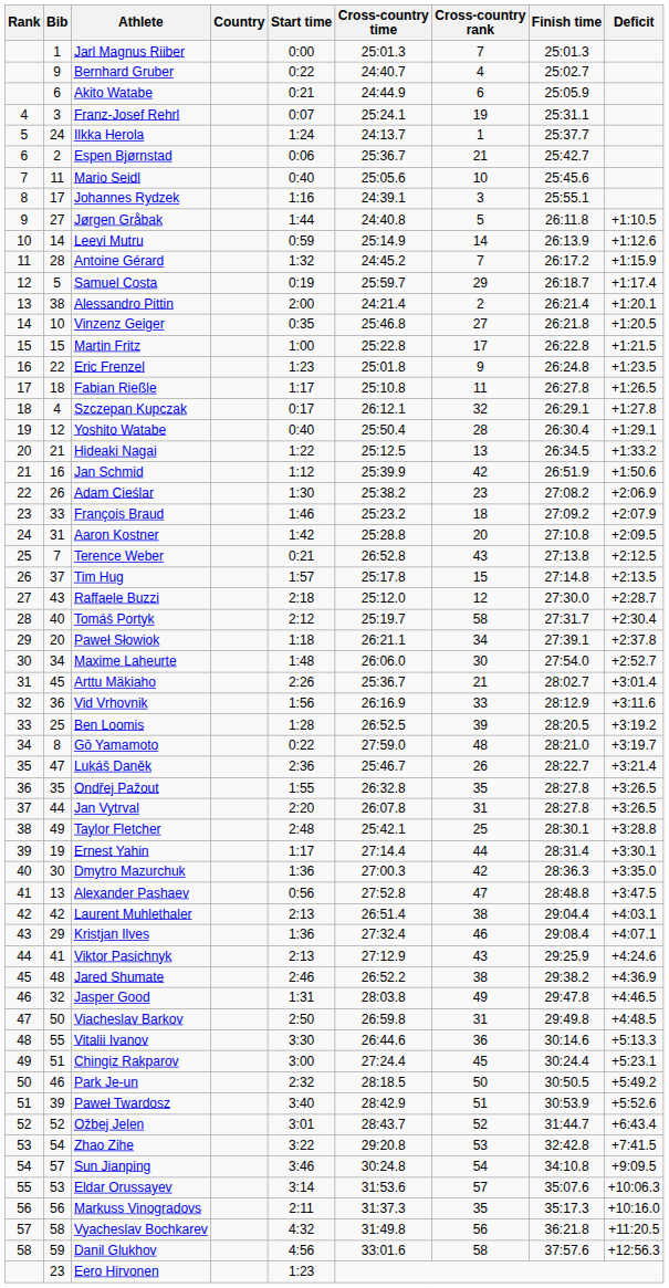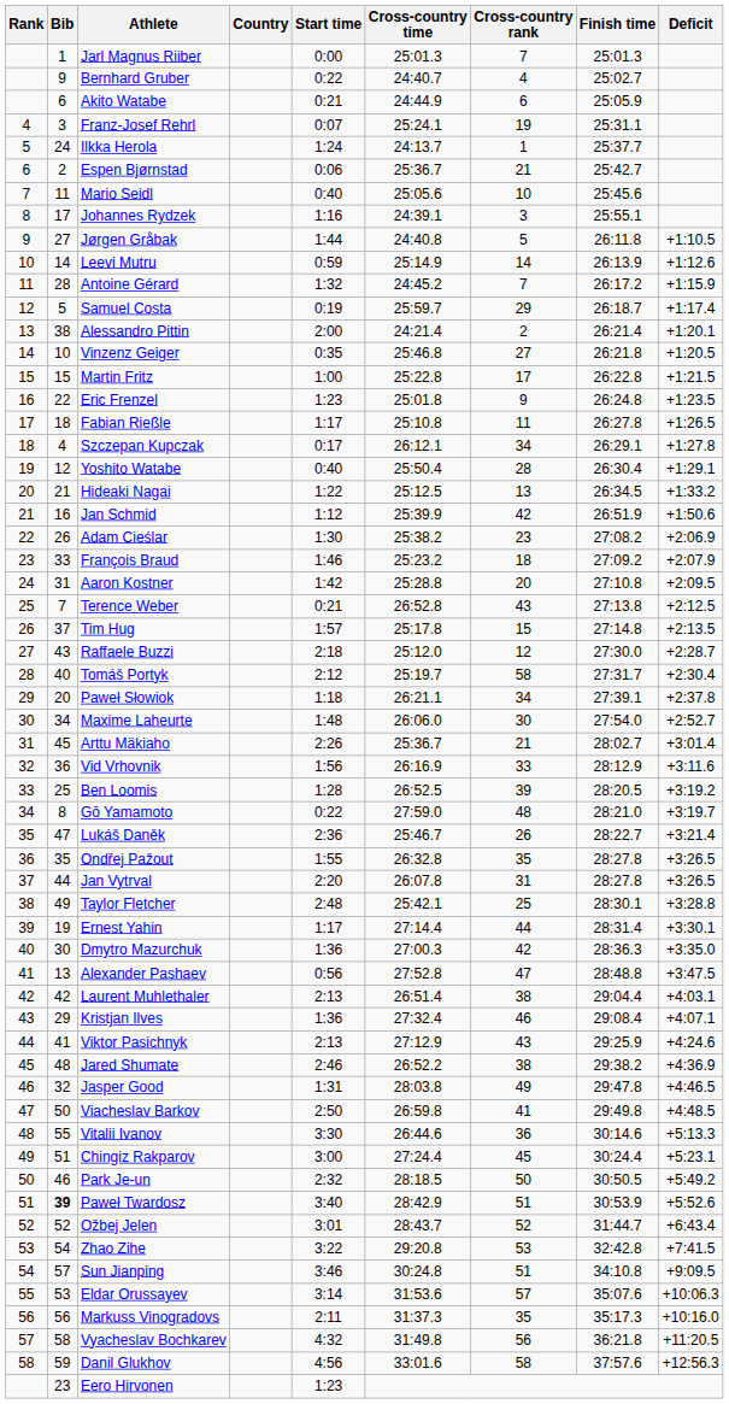Szczepan Kupczak | Cross-country rank: 32 -> 34
Viacheslav Barkov | Cross-country rank: 31 -> 41
Paweł Twardosz | Bib: normal -> bold
Sun Jianping | Cross-country rank: 54 -> 51
